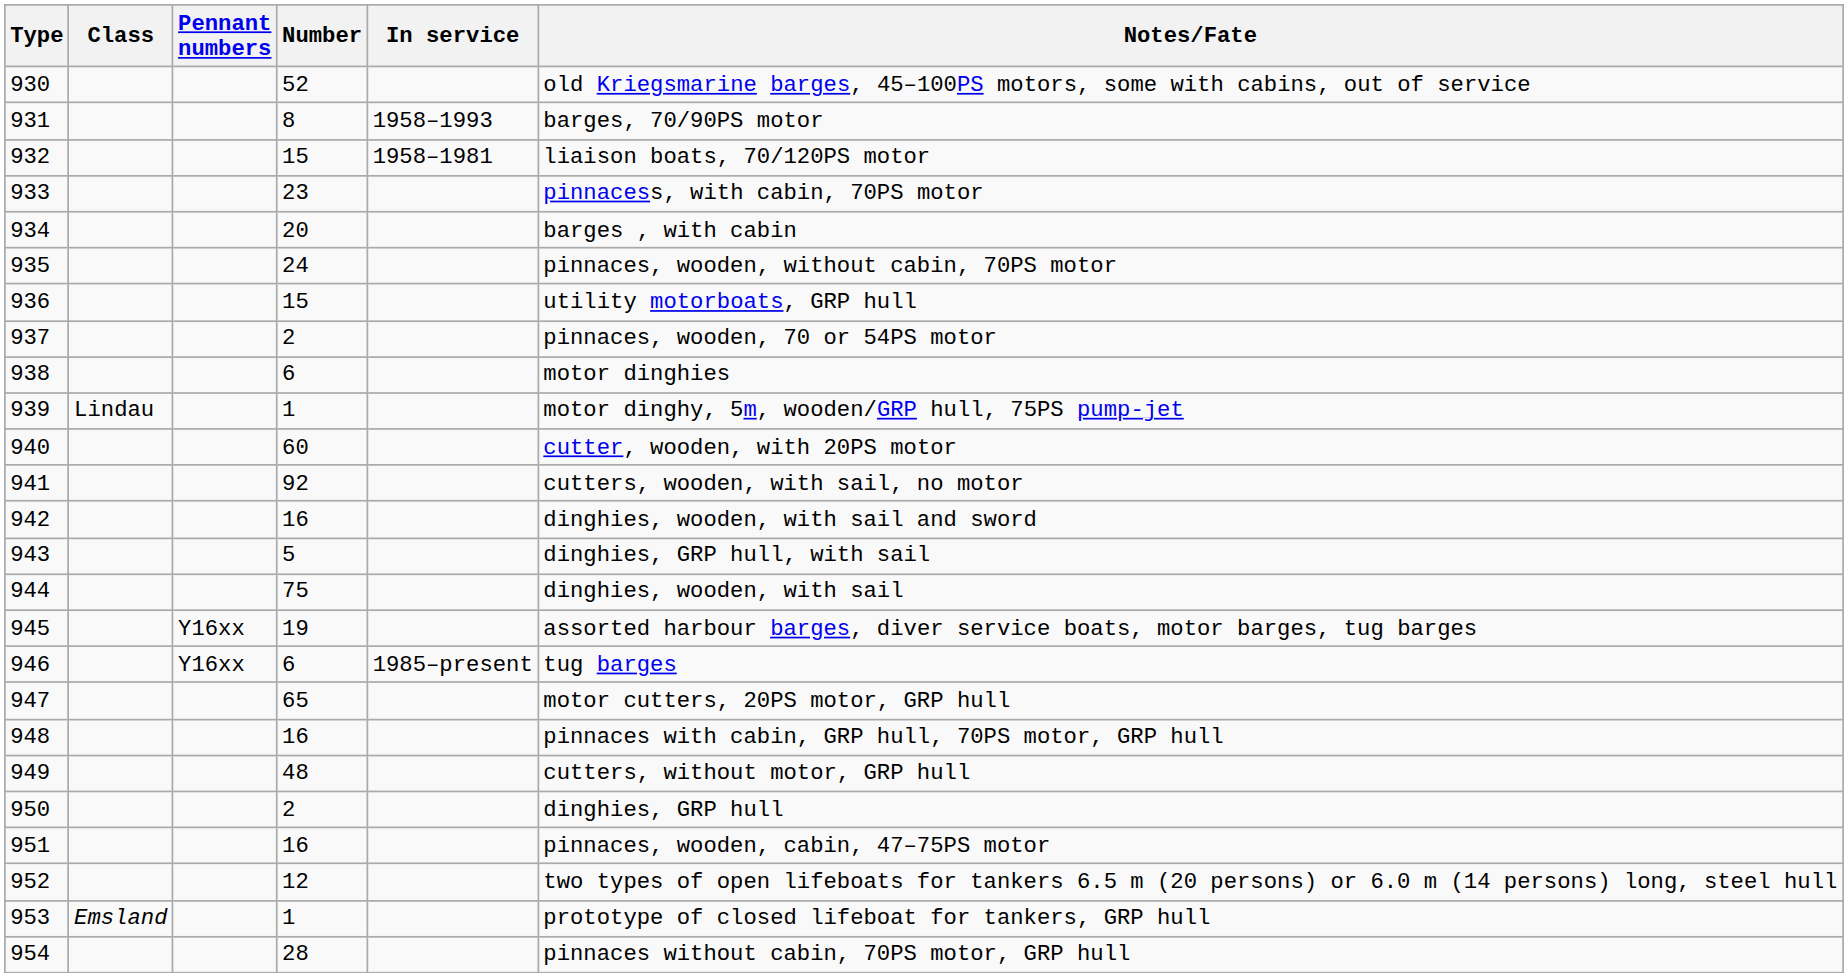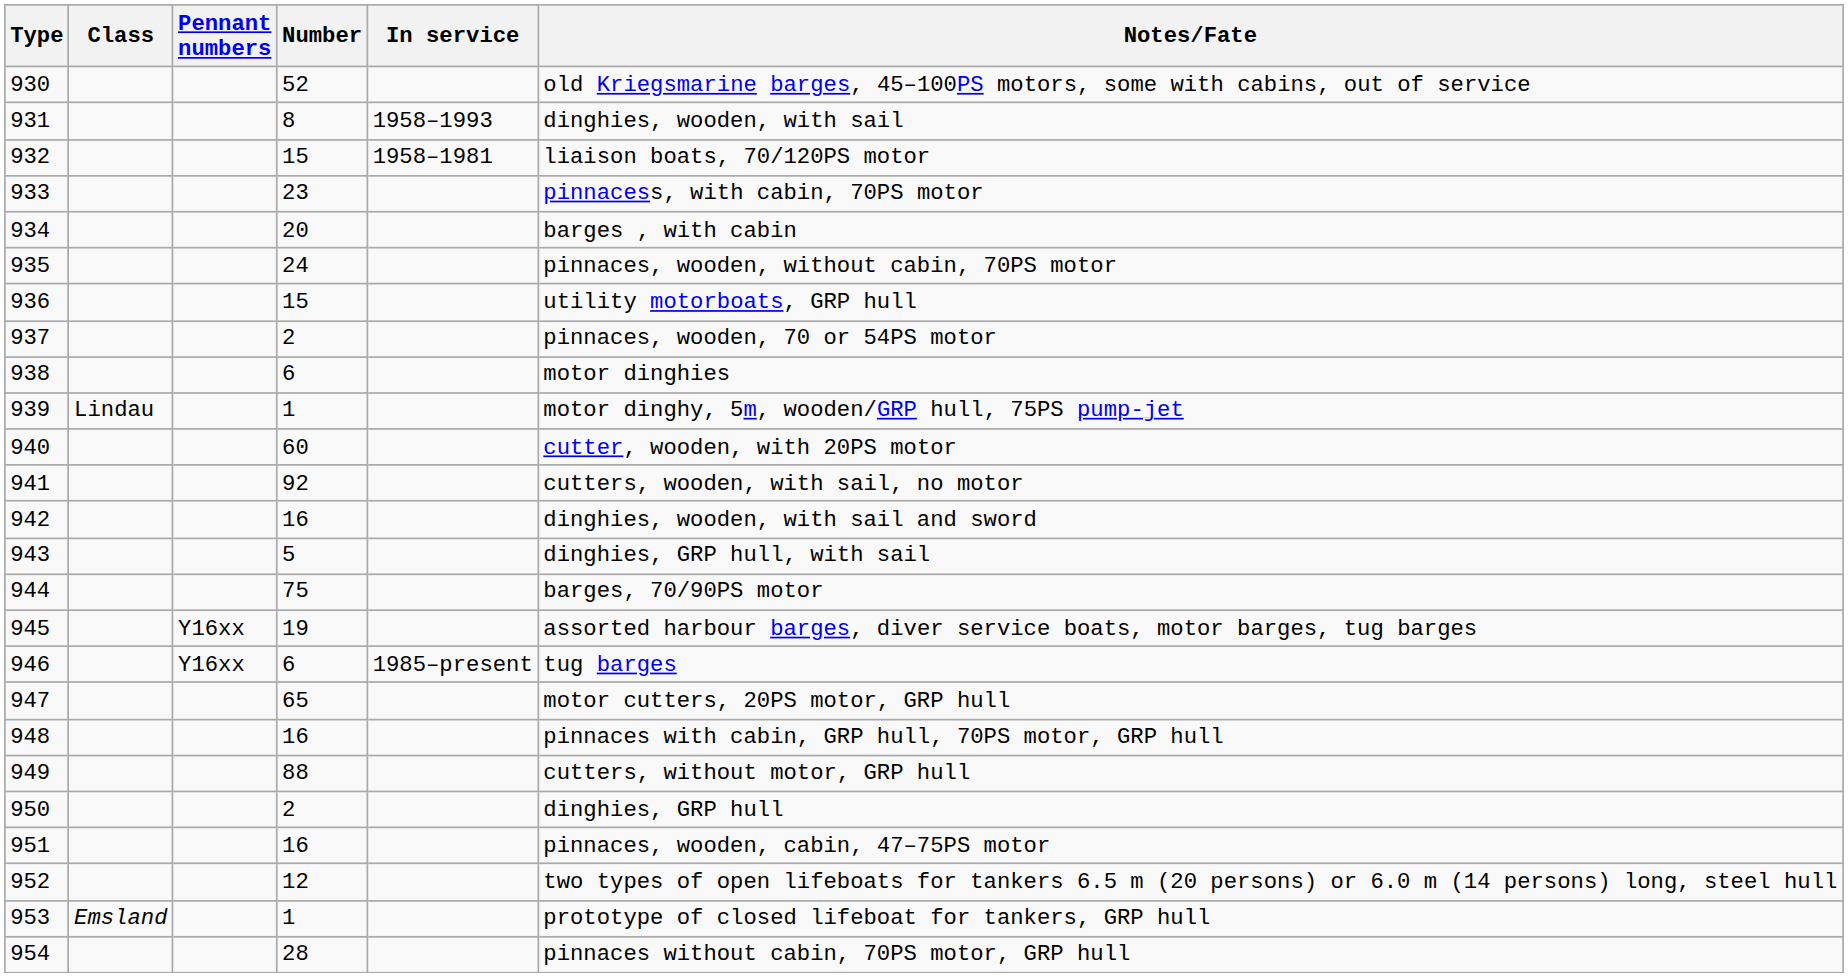931 | Notes/Fate: barges, 70/90PS motor -> dinghies, wooden, with sail
944 | Notes/Fate: dinghies, wooden, with sail -> barges, 70/90PS motor
949 | Number: 48 -> 88
